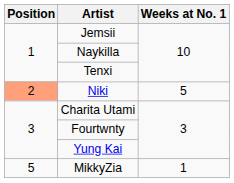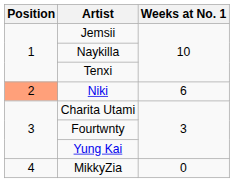Niki | Weeks at No. 1: 5 -> 6
MikkyZia | Position: 5 -> 4
MikkyZia | Weeks at No. 1: 1 -> 0
